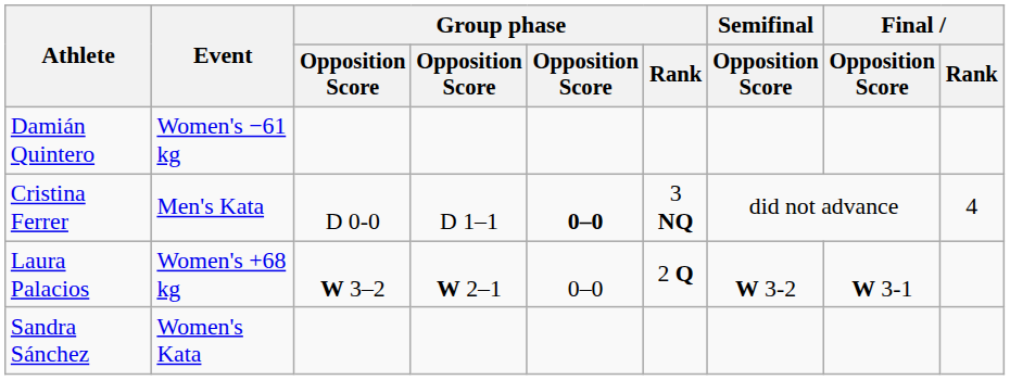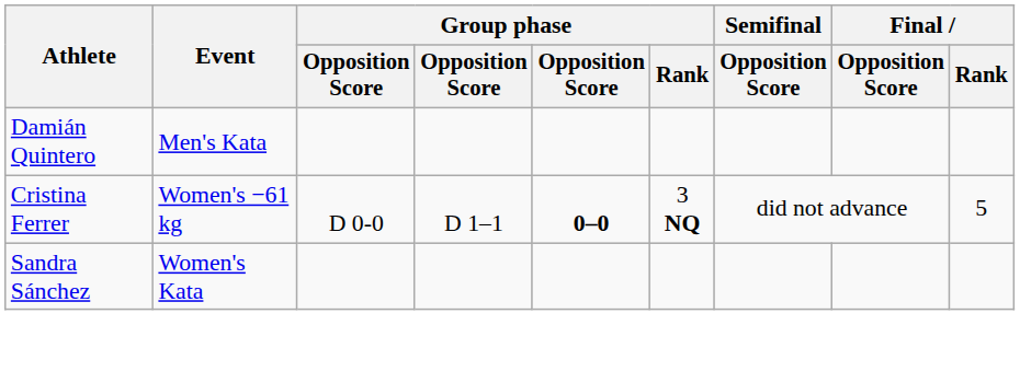Damián Quintero | Event: Women's −61 kg -> Men's Kata
Cristina Ferrer | Event: Men's Kata -> Women's −61 kg
Cristina Ferrer | Final / Rank: 4 -> 5
- row: Laura Palacios | Women's +68 kg | W 3–2 | W 2–1 | 0–0 | 2 Q | W 3-2 | W 3-1
